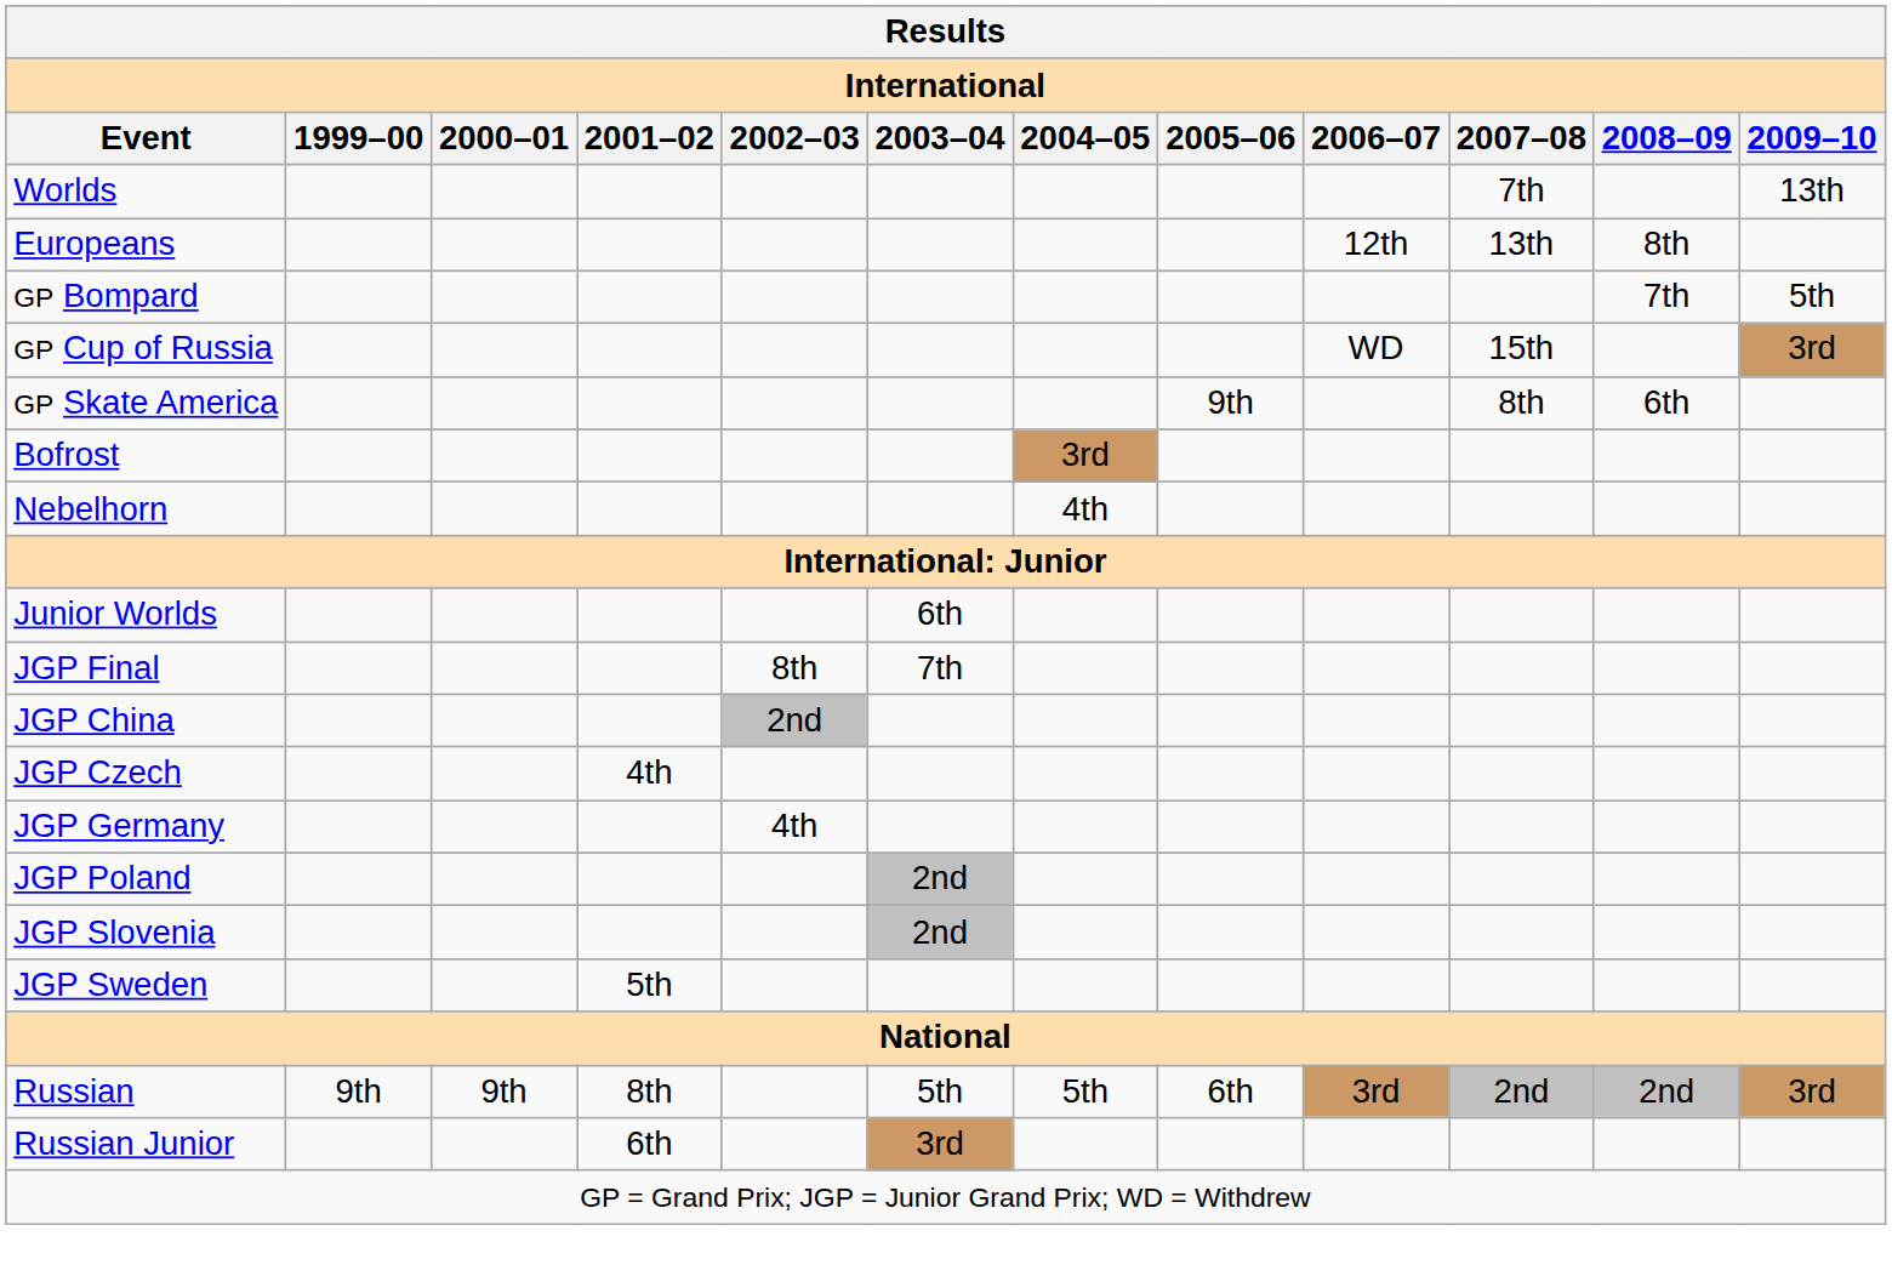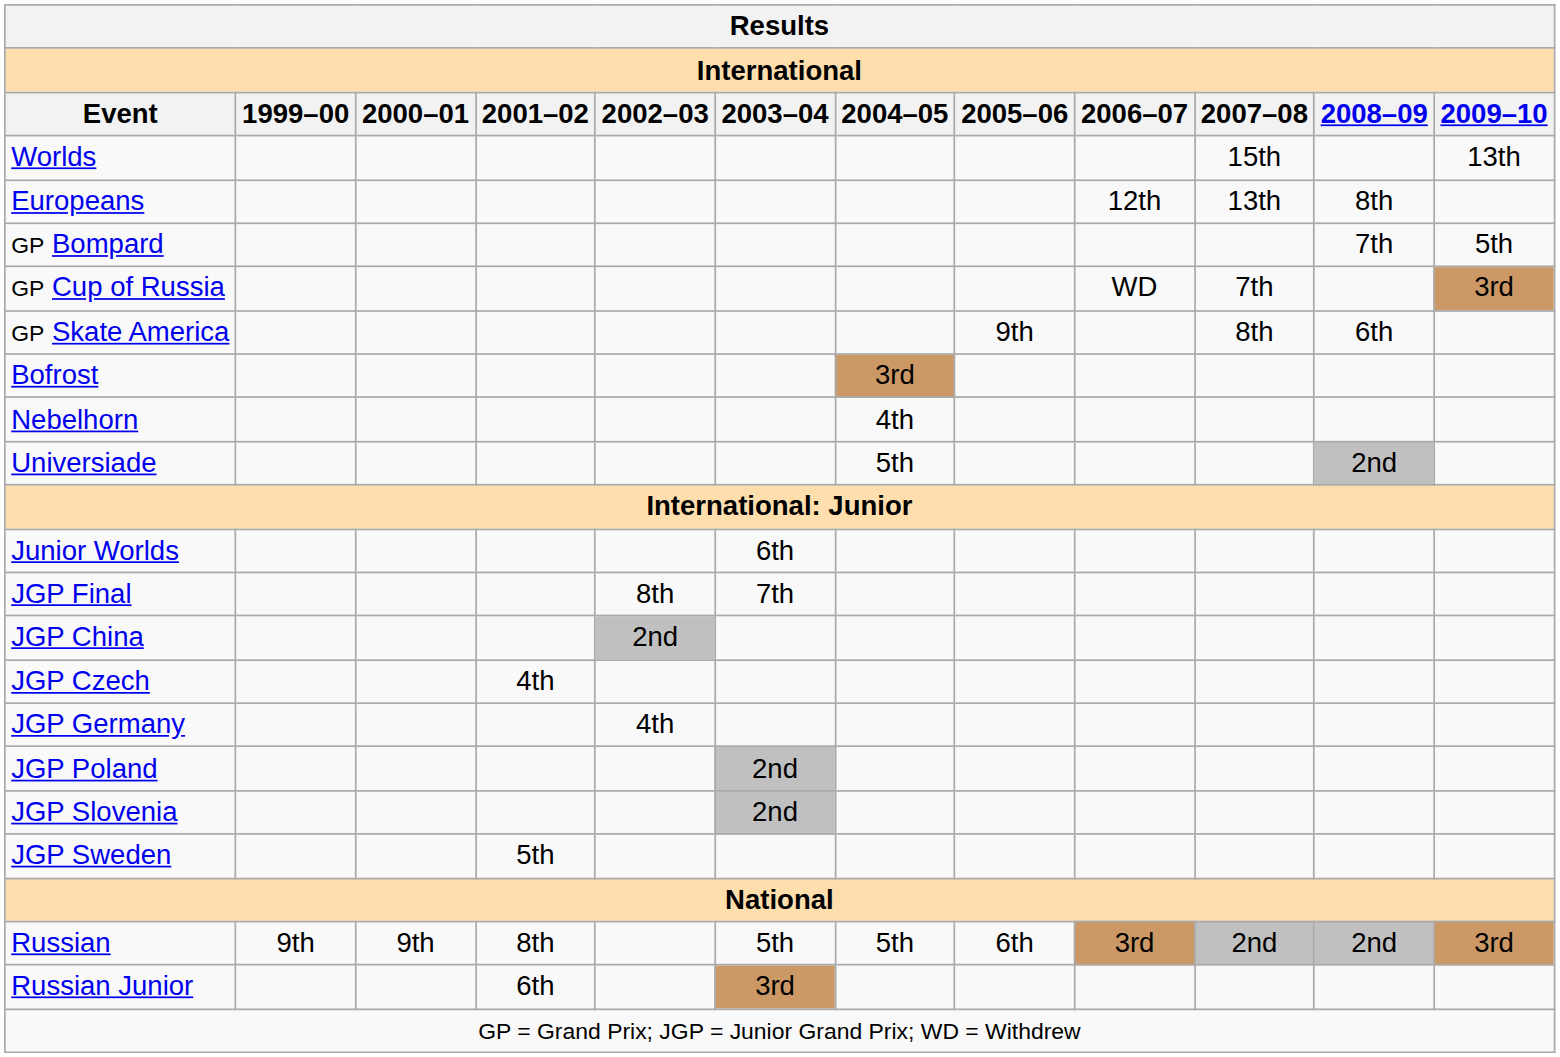Worlds | 2007–08: 7th -> 15th
GP Cup of Russia | 2007–08: 15th -> 7th
+ row: Universiade | 5th | 2nd
